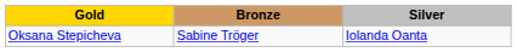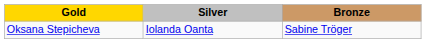columns swapped: Silver <-> Bronze
